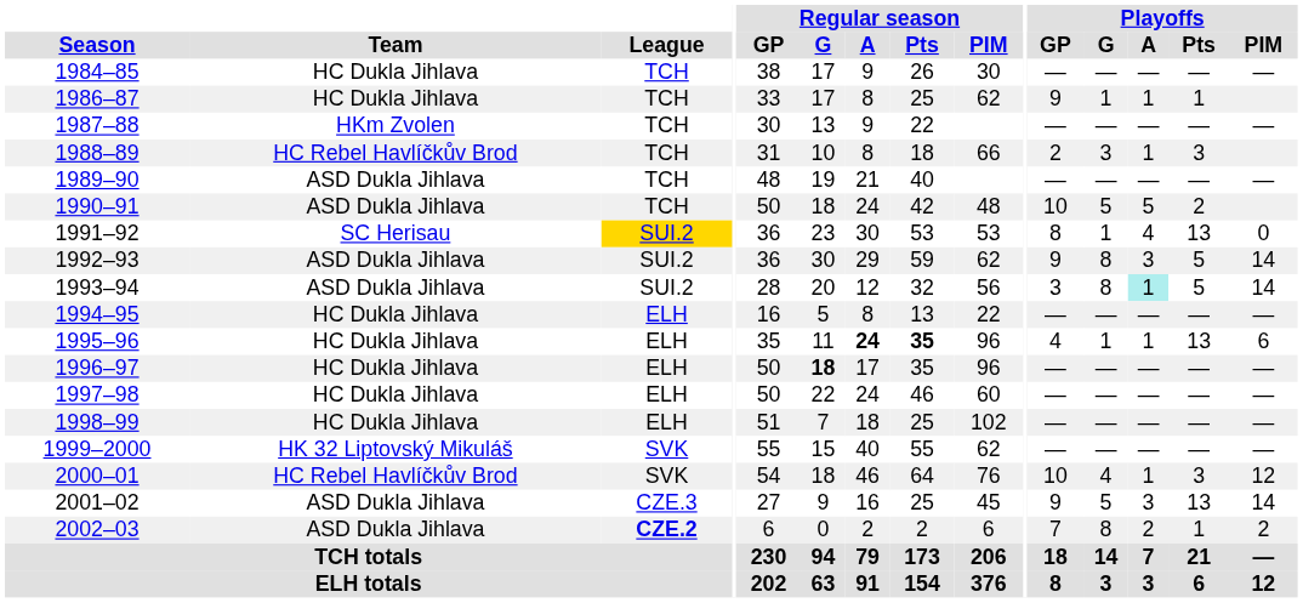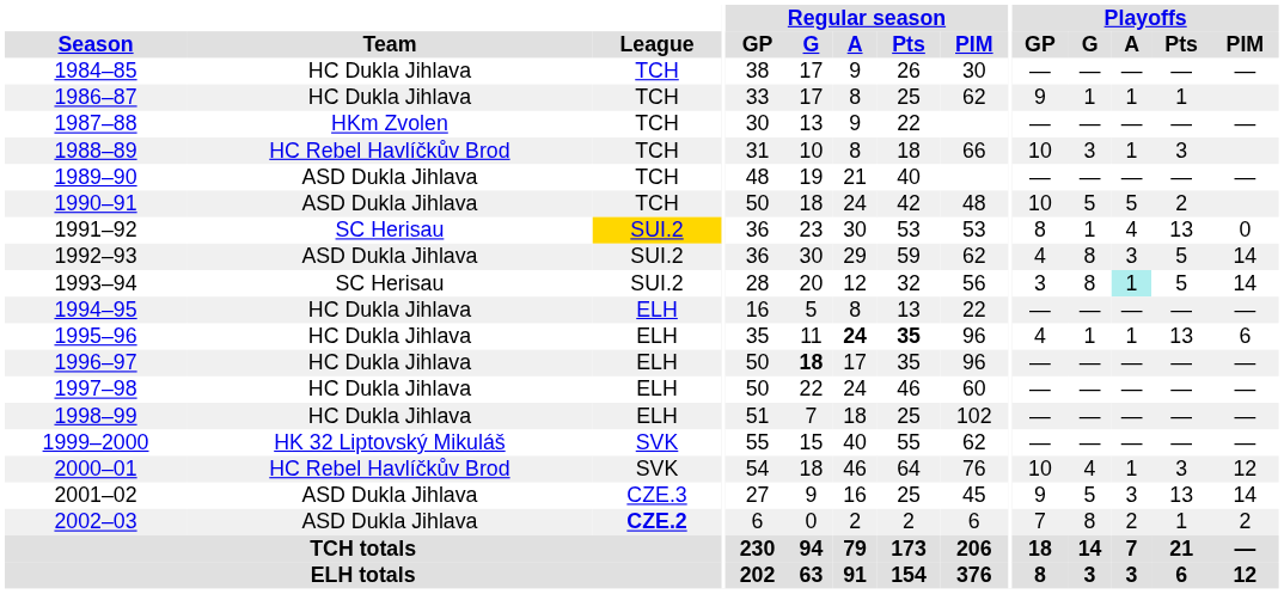1988–89 | Playoffs / GP: 2 -> 10
1992–93 | Playoffs / GP: 9 -> 4
1993–94 | Team: ASD Dukla Jihlava -> SC Herisau
